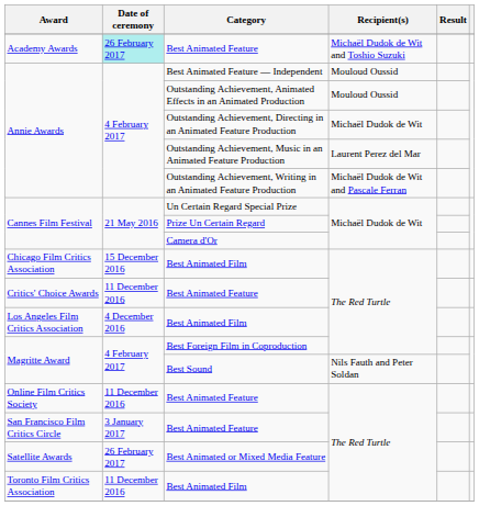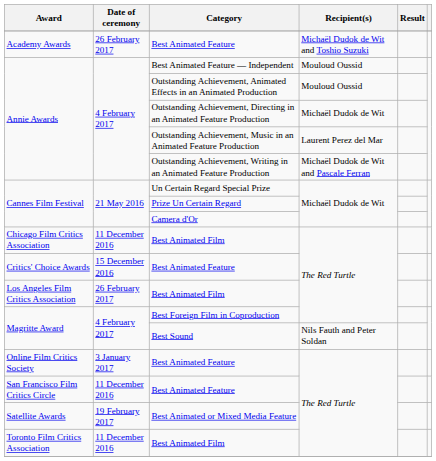Academy Awards / Best Animated Feature | Date of ceremony: paleturquoise background -> no background
Chicago Film Critics Association / Best Animated Film | Date of ceremony: 15 December 2016 -> 11 December 2016
Critics' Choice Awards / Best Animated Feature | Date of ceremony: 11 December 2016 -> 15 December 2016
Los Angeles Film Critics Association / Best Animated Film | Date of ceremony: 4 December 2016 -> 26 February 2017
Online Film Critics Society / Best Animated Feature | Date of ceremony: 11 December 2016 -> 3 January 2017
San Francisco Film Critics Circle / Best Animated Feature | Date of ceremony: 3 January 2017 -> 11 December 2016
Best Animated or Mixed Media Feature | Date of ceremony: 26 February 2017 -> 19 February 2017
